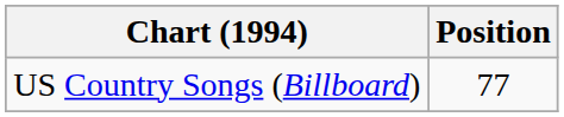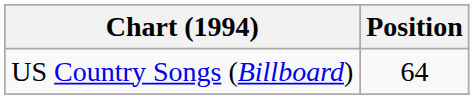US Country Songs (Billboard) | Position: 77 -> 64
